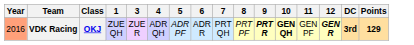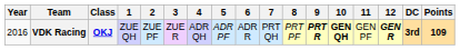+ column: 2 | ZUE PF
VDK Racing | Year: lightsalmon background -> no background
VDK Racing | Points: 129 -> 109
